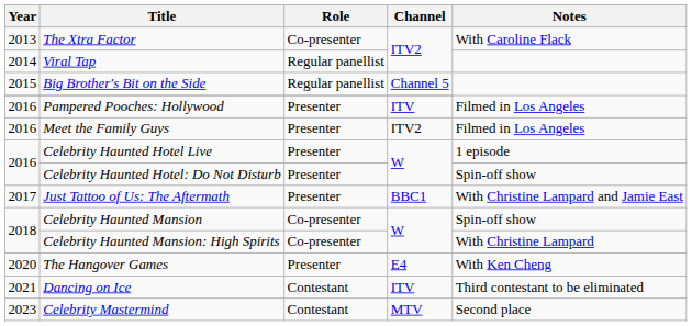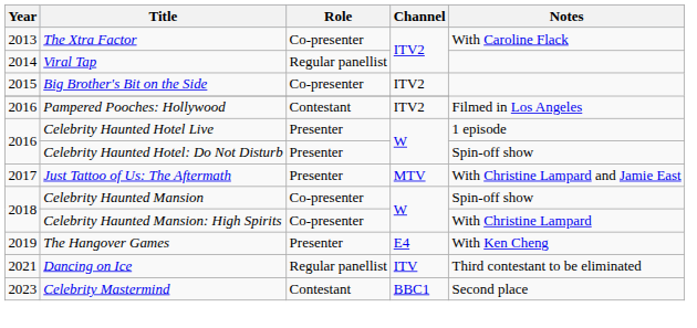Big Brother's Bit on the Side | Role: Regular panellist -> Co-presenter
Big Brother's Bit on the Side | Channel: Channel 5 -> ITV2
Pampered Pooches: Hollywood | Role: Presenter -> Contestant
Pampered Pooches: Hollywood | Channel: ITV -> ITV2
- row: 2016 | Meet the Family Guys | Presenter | ITV2 | Filmed in Los Angeles
Just Tattoo of Us: The Aftermath | Channel: BBC1 -> MTV
The Hangover Games | Year: 2020 -> 2019
Dancing on Ice | Role: Contestant -> Regular panellist
Celebrity Mastermind | Channel: MTV -> BBC1
